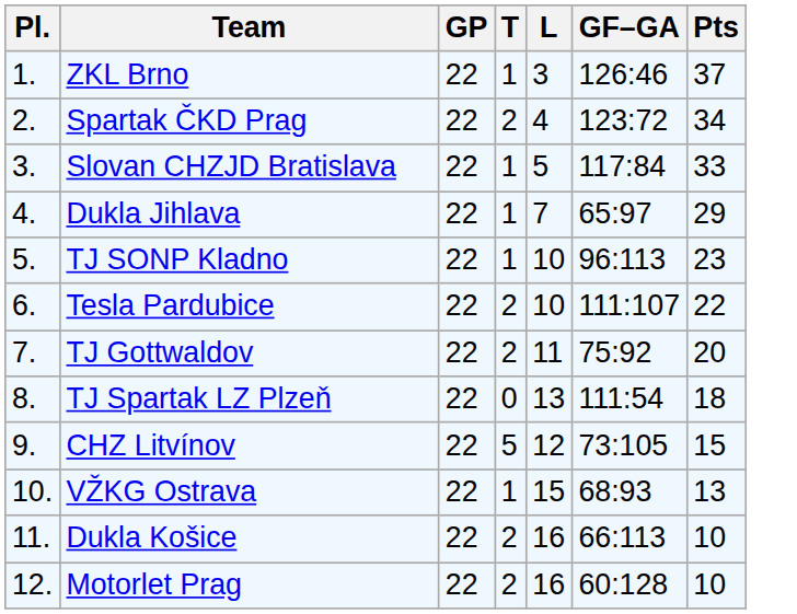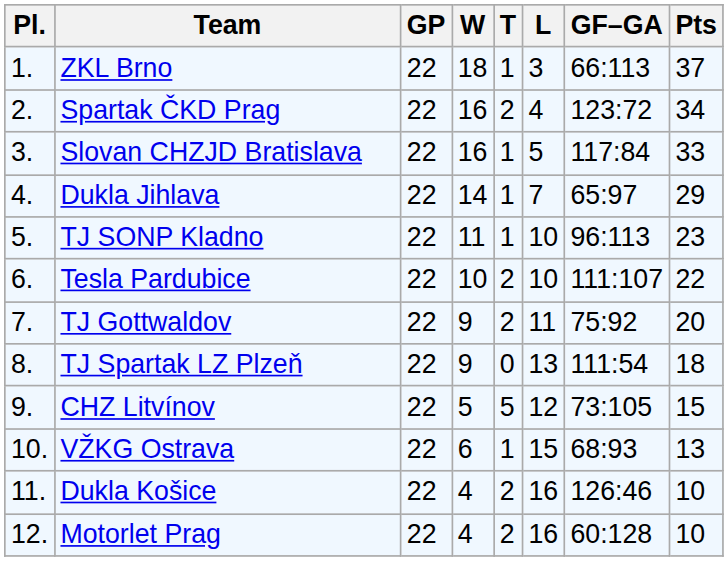+ column: W | 18 | 16 | 16 | 14 | 11 | 10 | 9 | 9 | 5 | 6 | 4 | 4
ZKL Brno | GF–GA: 126:46 -> 66:113
Dukla Košice | GF–GA: 66:113 -> 126:46
